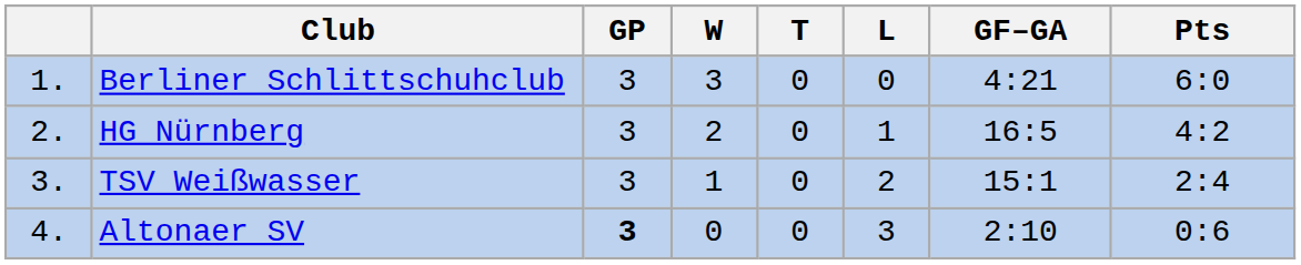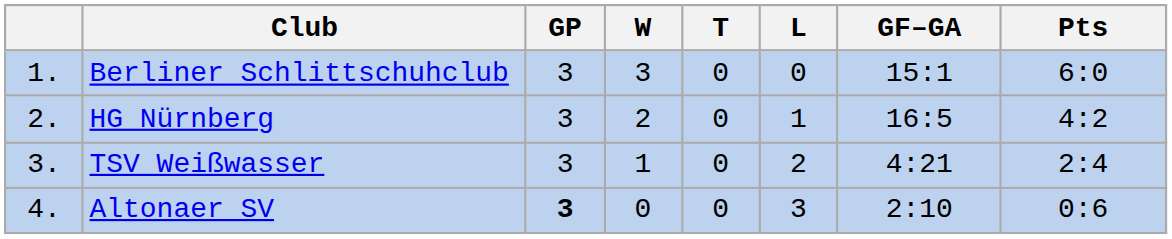Berliner Schlittschuhclub | GF–GA: 4:21 -> 15:1
TSV Weißwasser | GF–GA: 15:1 -> 4:21
